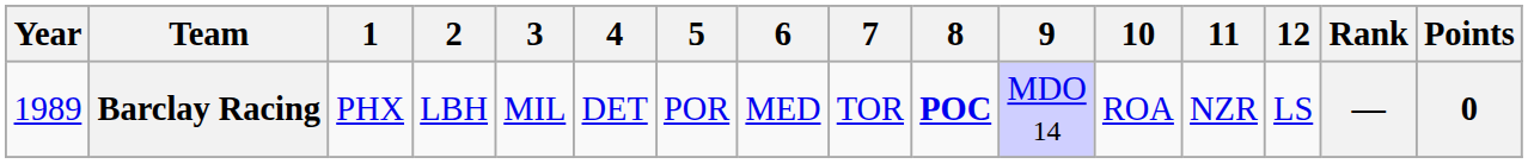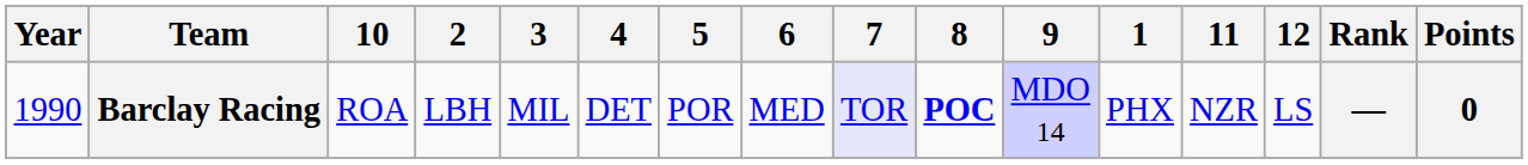columns swapped: 1 <-> 10
Barclay Racing | Year: 1989 -> 1990
Barclay Racing | 7: no background -> lavender background
